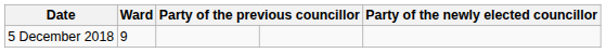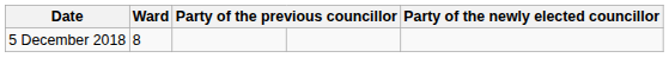5 December 2018 | Ward: 9 -> 8
